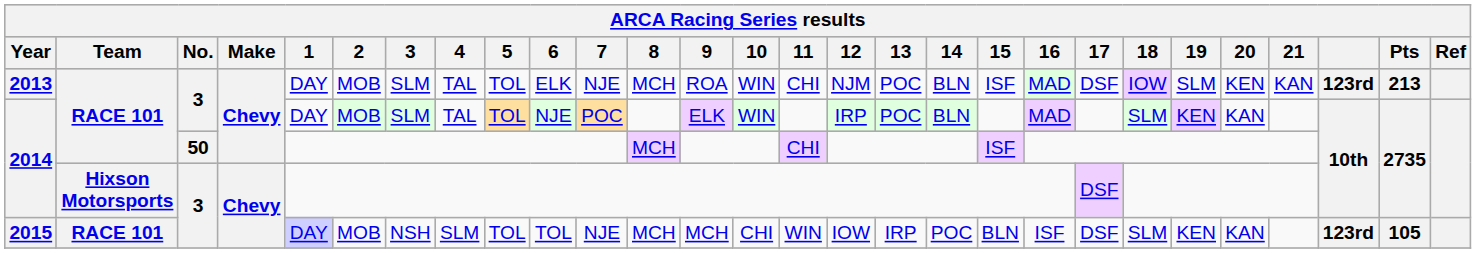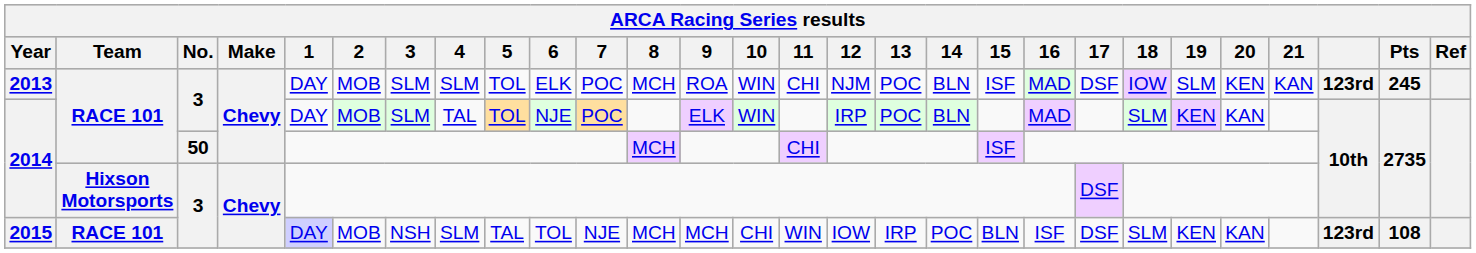2013 | 4: TAL -> SLM
2013 | 7: NJE -> POC
2013 | Pts: 213 -> 245
2015 | 5: TOL -> TAL
2015 | Pts: 105 -> 108
